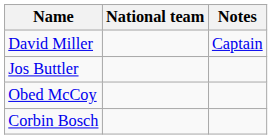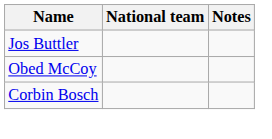- row: David Miller | Captain
